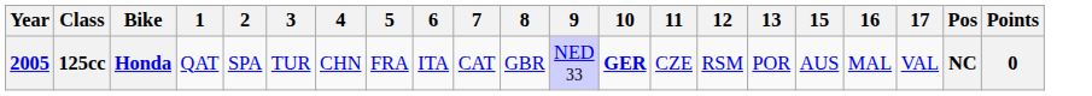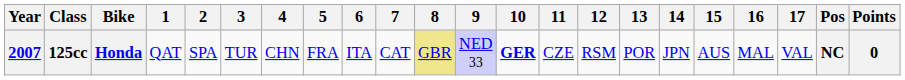+ column: 14 | JPN
125cc | Year: 2005 -> 2007
125cc | 8: no background -> khaki background
